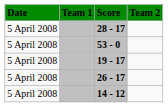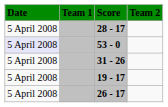53 - 0 | Date: no background -> lavender background
+ row: 5 April 2008 | 31 - 26
- row: 5 April 2008 | 14 - 12
